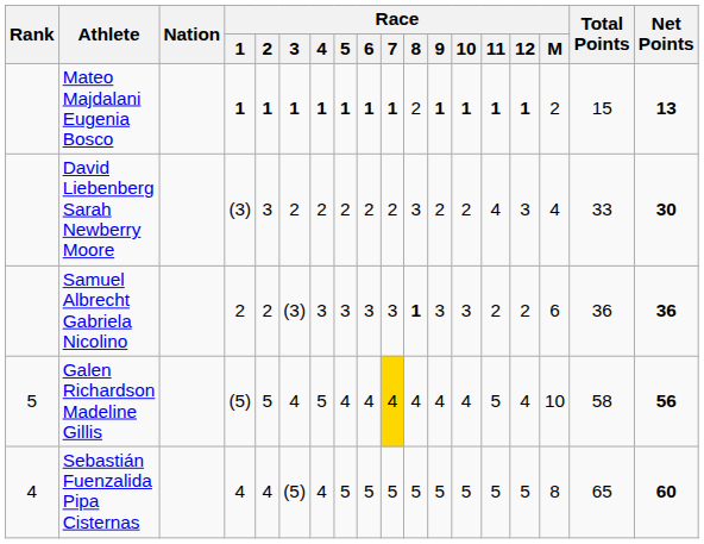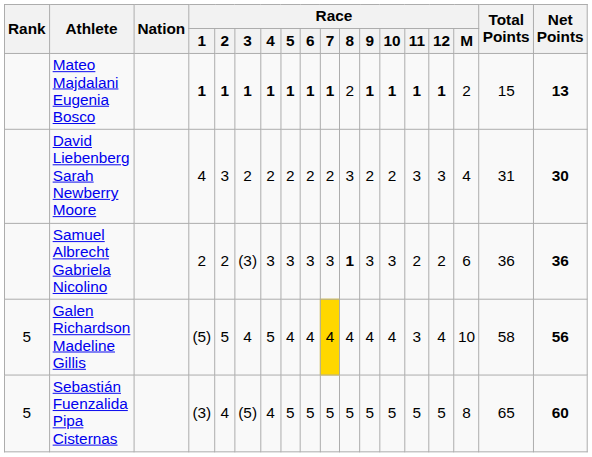David Liebenberg Sarah Newberry Moore | Race / 1: (3) -> 4
David Liebenberg Sarah Newberry Moore | Race / 11: 4 -> 3
David Liebenberg Sarah Newberry Moore | Total Points: 33 -> 31
Galen Richardson Madeline Gillis | Race / 11: 5 -> 3
Sebastián Fuenzalida Pipa Cisternas | Rank: 4 -> 5
Sebastián Fuenzalida Pipa Cisternas | Race / 1: 4 -> (3)
